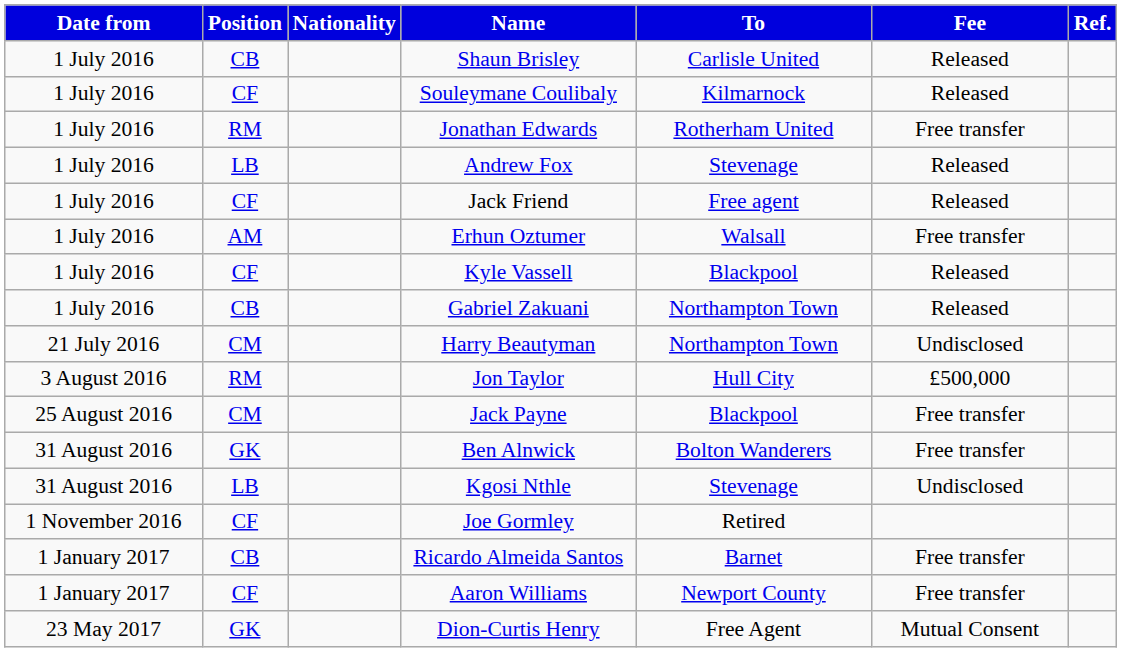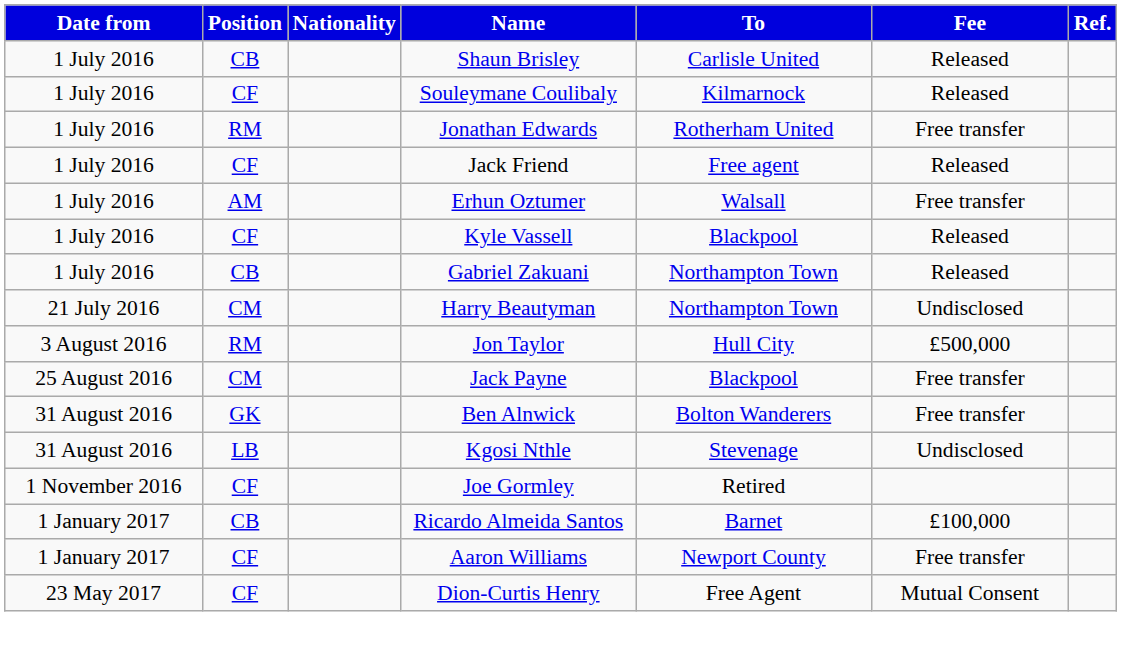- row: 1 July 2016 | LB | Andrew Fox | Stevenage | Released
Ricardo Almeida Santos | Fee: Free transfer -> £100,000
Dion-Curtis Henry | Position: GK -> CF
